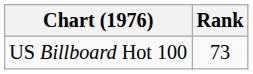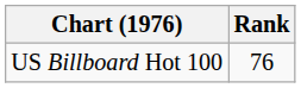US Billboard Hot 100 | Rank: 73 -> 76
